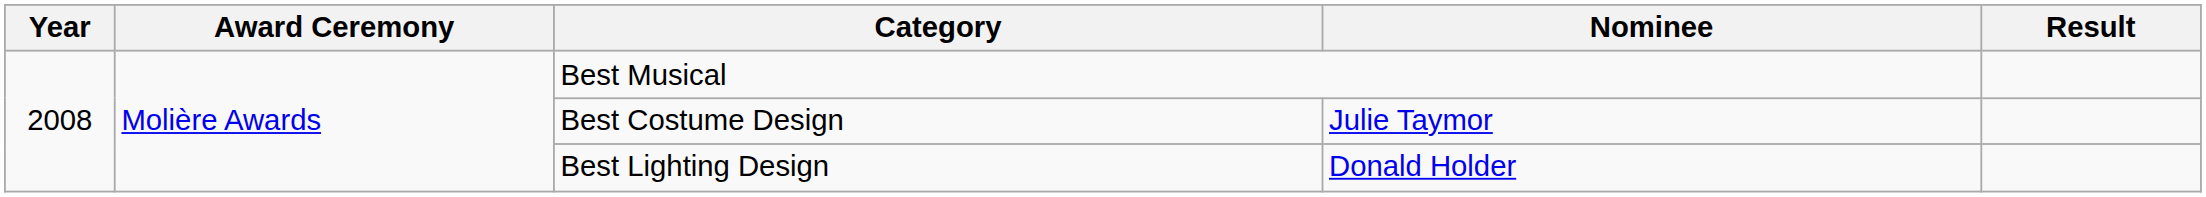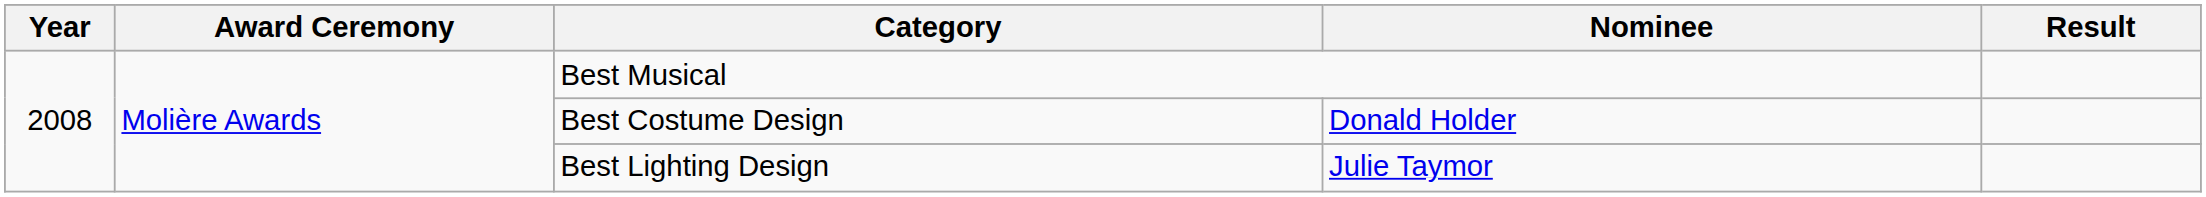Best Costume Design | Nominee: Julie Taymor -> Donald Holder
Best Lighting Design | Nominee: Donald Holder -> Julie Taymor
